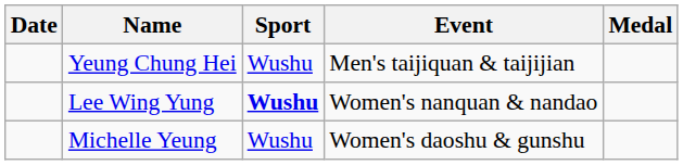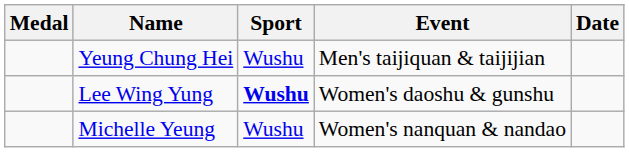columns swapped: Medal <-> Date
Lee Wing Yung | Event: Women's nanquan & nandao -> Women's daoshu & gunshu
Michelle Yeung | Event: Women's daoshu & gunshu -> Women's nanquan & nandao
